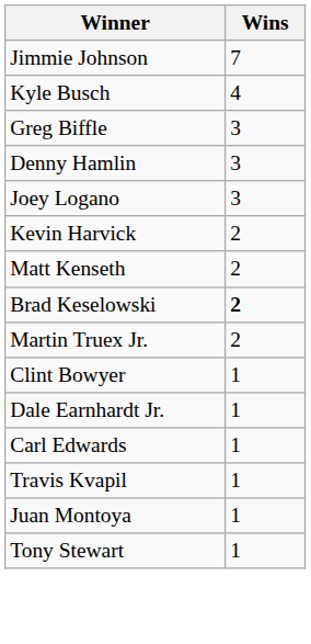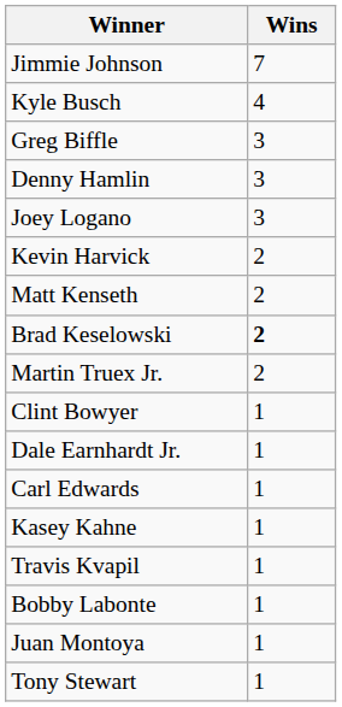+ row: Kasey Kahne | 1
+ row: Bobby Labonte | 1
